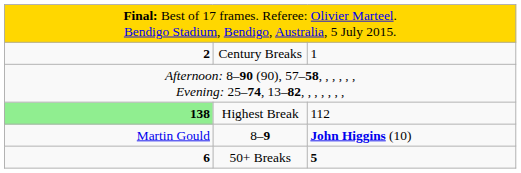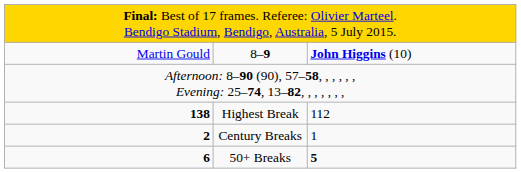rows swapped: 8–9 <-> Century Breaks
Highest Break | column 1: lightgreen background -> no background
